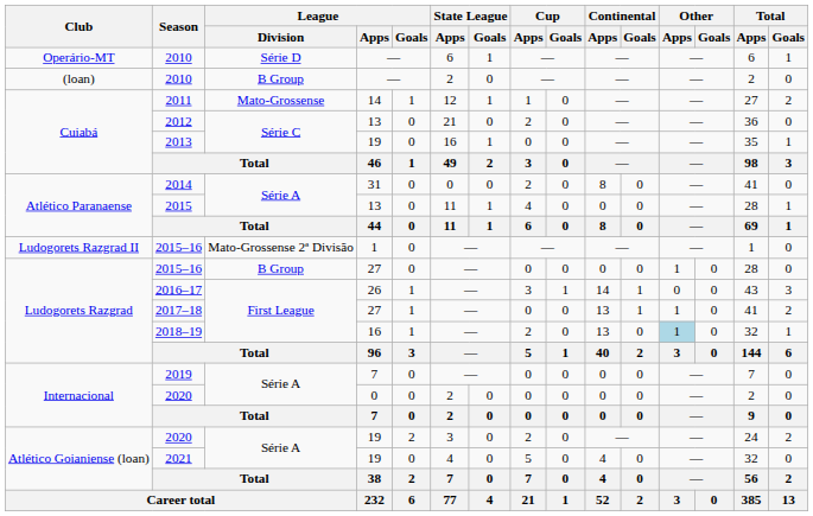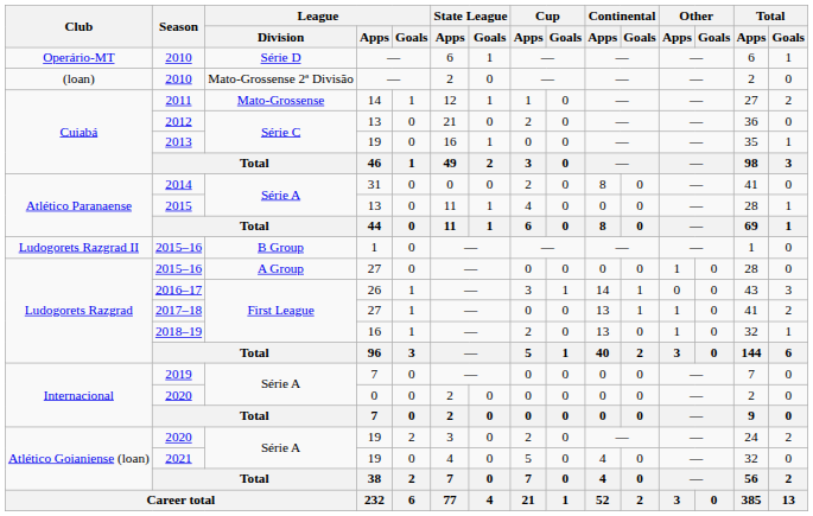(loan) / 2010 | League / Division: B Group -> Mato-Grossense 2ª Divisão
Ludogorets Razgrad II / 2015–16 | League / Division: Mato-Grossense 2ª Divisão -> B Group
Ludogorets Razgrad / 2015–16 | League / Division: B Group -> A Group
2018–19 | Other / Apps: lightblue background -> no background
